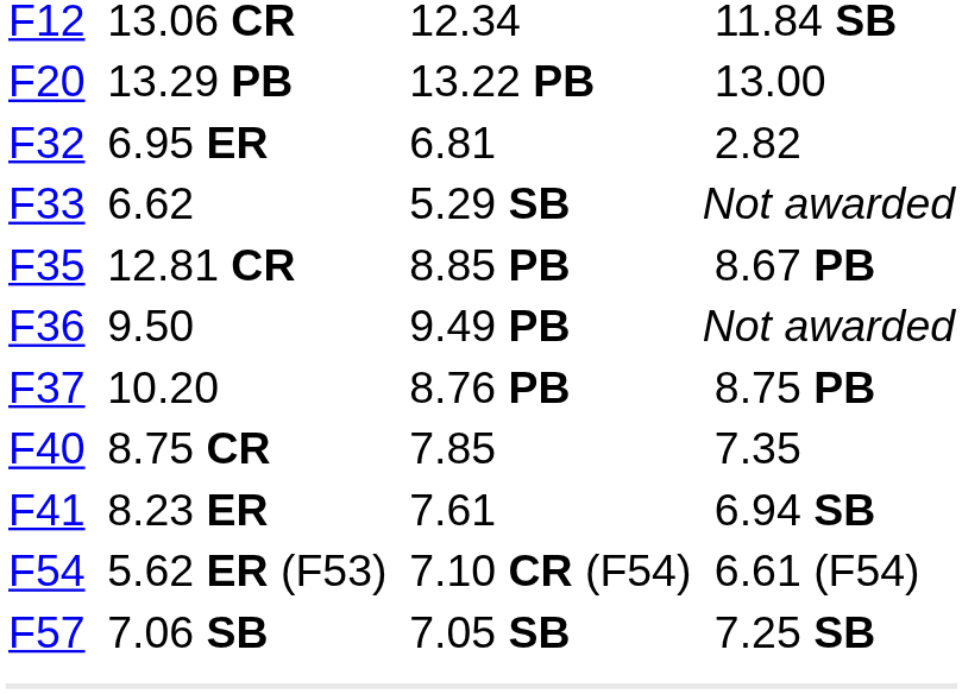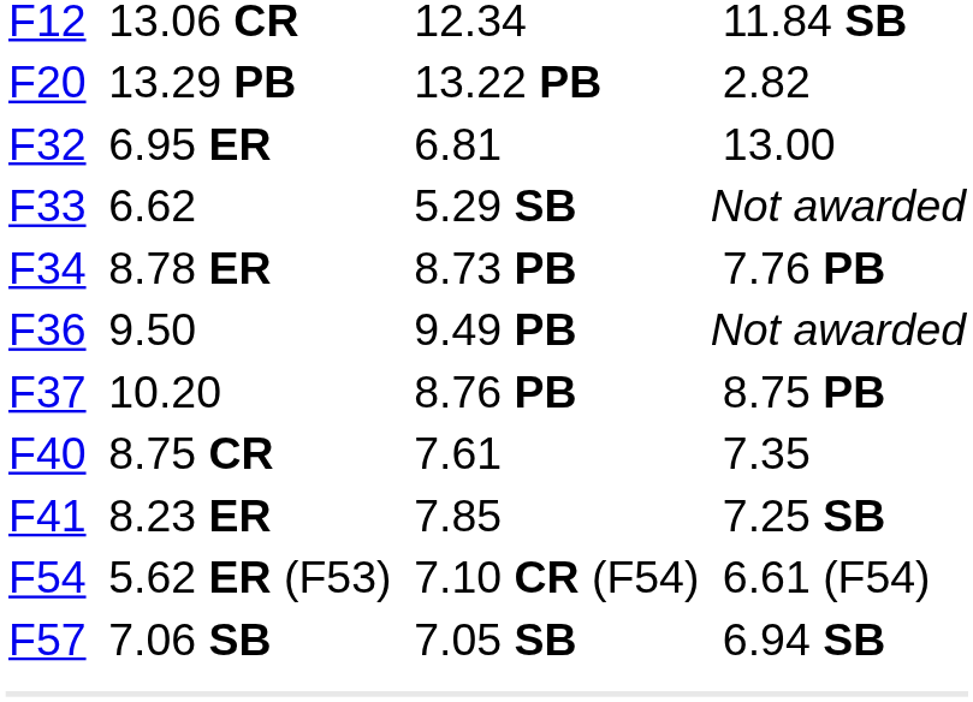13.29 PB | column 7: 13.00 -> 2.82
6.95 ER | column 7: 2.82 -> 13.00
+ row: F34 | 8.78 ER | 8.73 PB | 7.76 PB
- row: F35 | 12.81 CR | 8.85 PB | 8.67 PB
8.75 CR | column 5: 7.85 -> 7.61
8.23 ER | column 5: 7.61 -> 7.85
8.23 ER | column 7: 6.94 SB -> 7.25 SB
7.06 SB | column 7: 7.25 SB -> 6.94 SB
